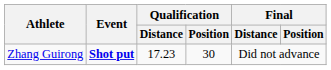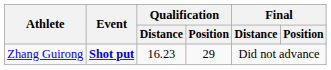Zhang Guirong | Qualification / Distance: 17.23 -> 16.23
Zhang Guirong | Qualification / Position: 30 -> 29
